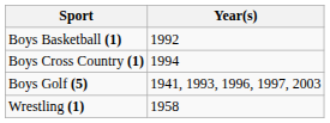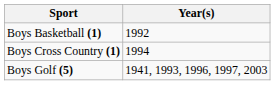- row: Wrestling (1) | 1958
